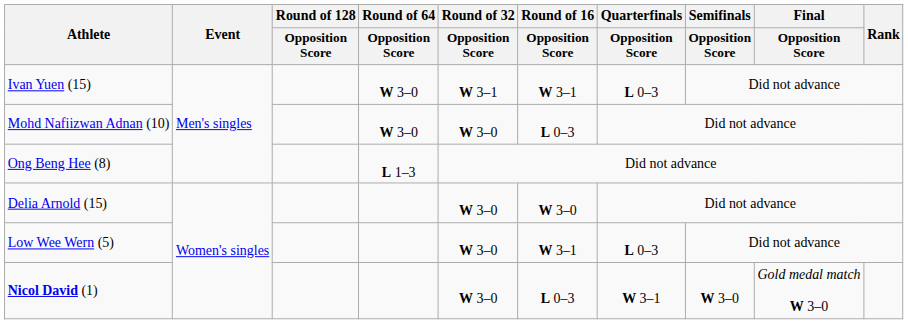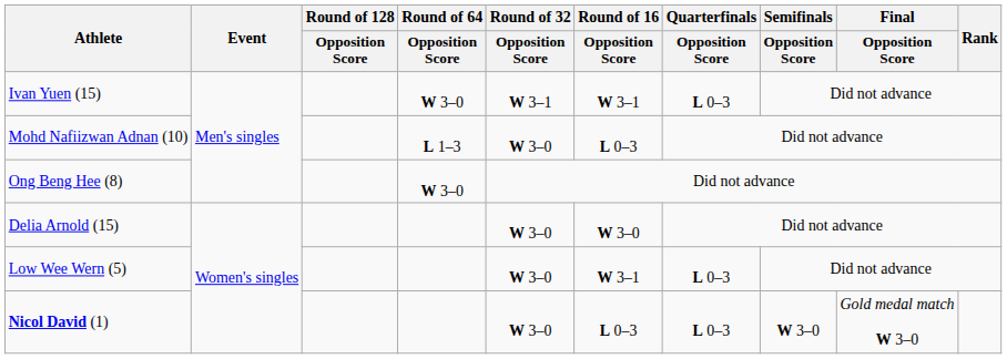Mohd Nafiizwan Adnan (10) | Round of 64 / Opposition Score: W 3–0 -> L 1–3
Ong Beng Hee (8) | Round of 64 / Opposition Score: L 1–3 -> W 3–0
Nicol David (1) | Quarterfinals / Opposition Score: W 3–1 -> L 0–3
